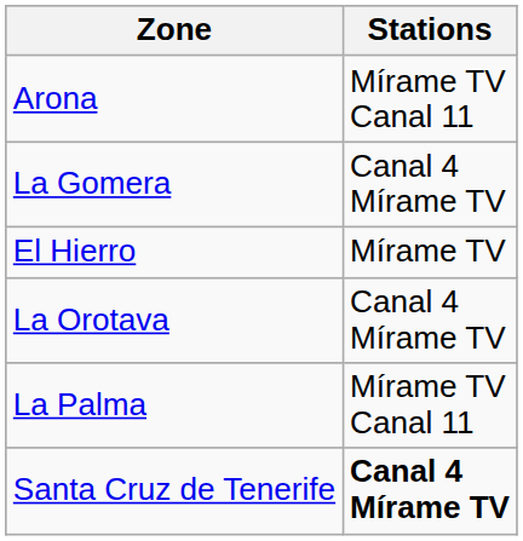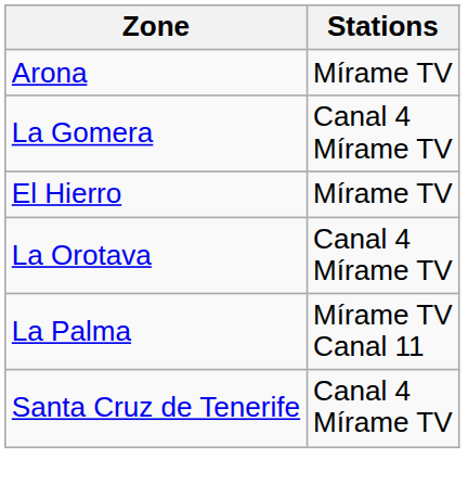Arona | Stations: Mírame TV Canal 11 -> Mírame TV
Santa Cruz de Tenerife | Stations: bold -> normal
